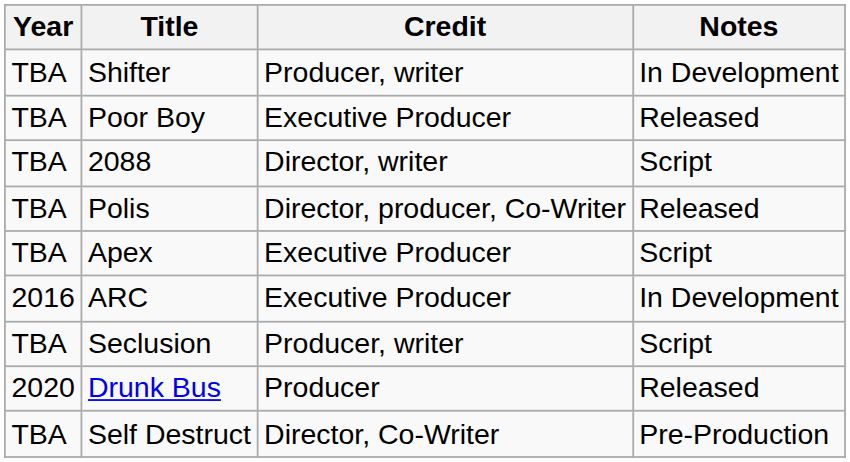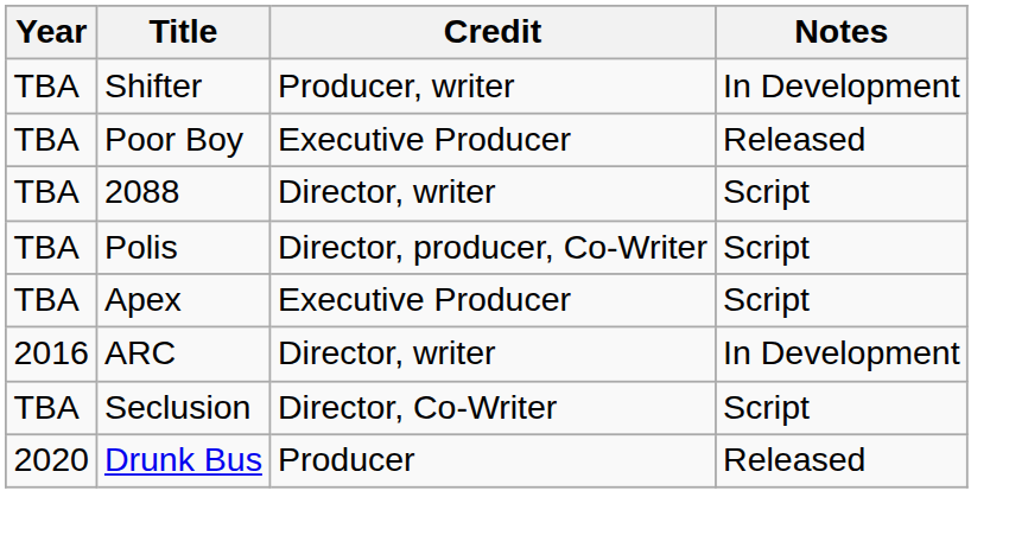Polis | Notes: Released -> Script
ARC | Credit: Executive Producer -> Director, writer
Seclusion | Credit: Producer, writer -> Director, Co-Writer
- row: TBA | Self Destruct | Director, Co-Writer | Pre-Production
